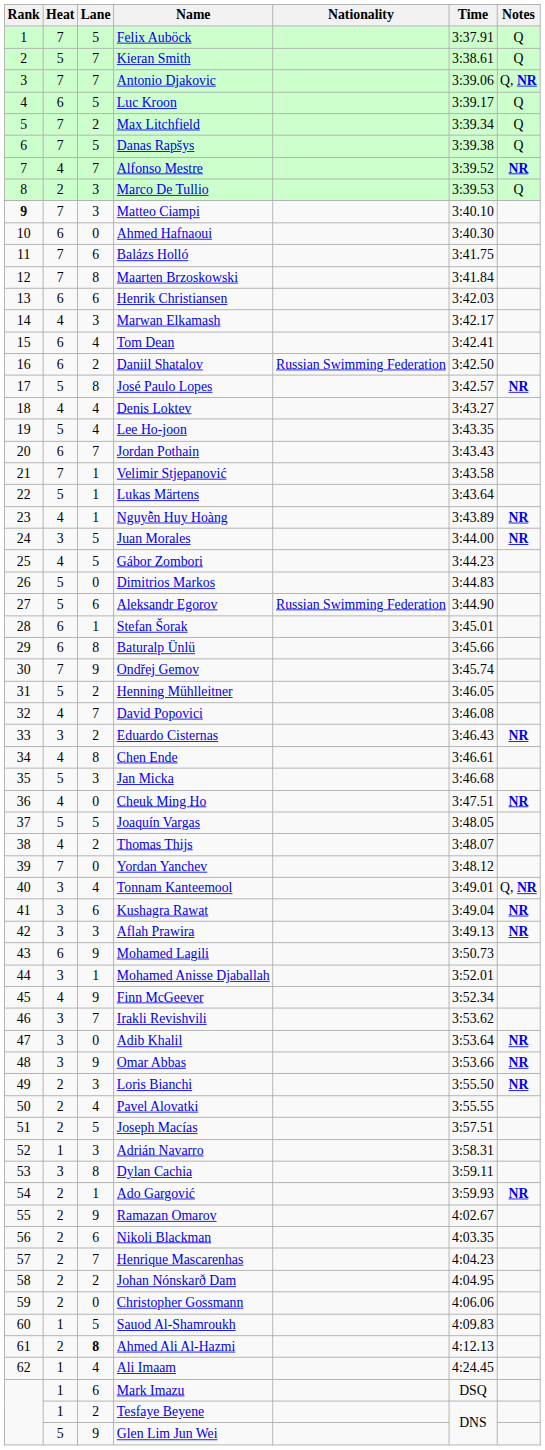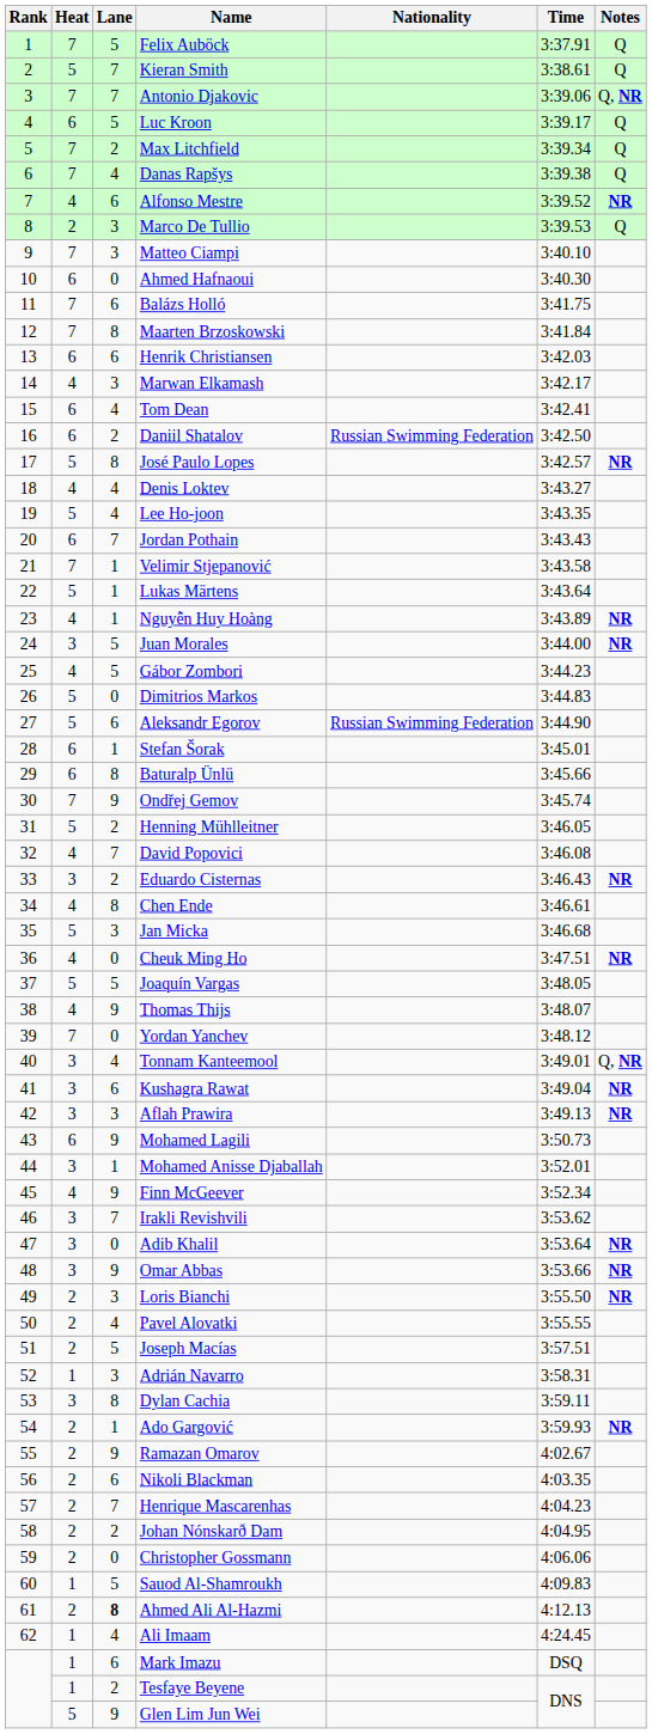Danas Rapšys | Lane: 5 -> 4
Alfonso Mestre | Lane: 7 -> 6
Matteo Ciampi | Rank: bold -> normal
Thomas Thijs | Lane: 2 -> 9
